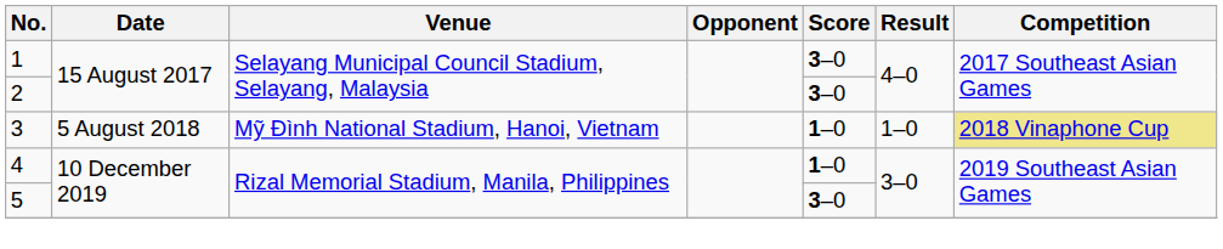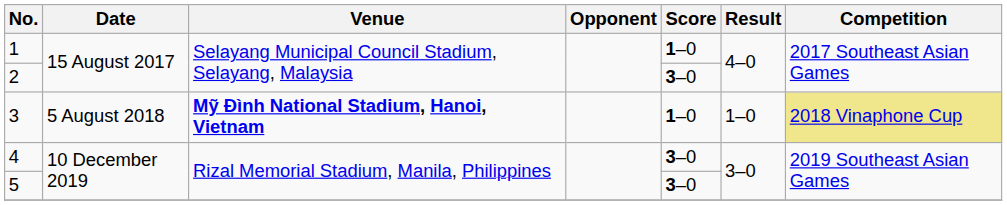1 | Score: 3–0 -> 1–0
3 | Venue: normal -> bold
4 | Score: 1–0 -> 3–0
